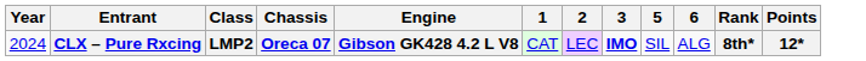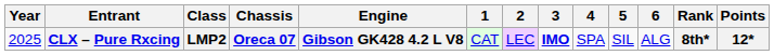+ column: 4 | SPA
CLX – Pure Rxcing | Year: 2024 -> 2025
